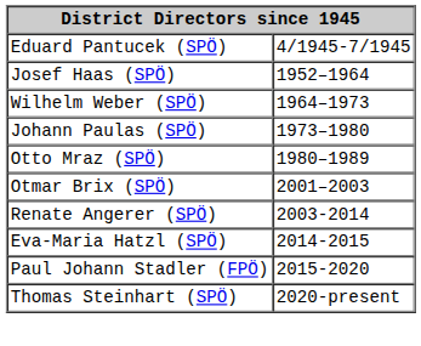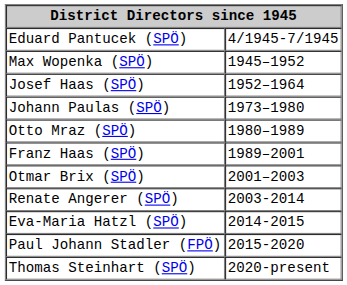+ row: Max Wopenka (SPÖ) | 1945–1952
- row: Wilhelm Weber (SPÖ) | 1964–1973
+ row: Franz Haas (SPÖ) | 1989–2001
